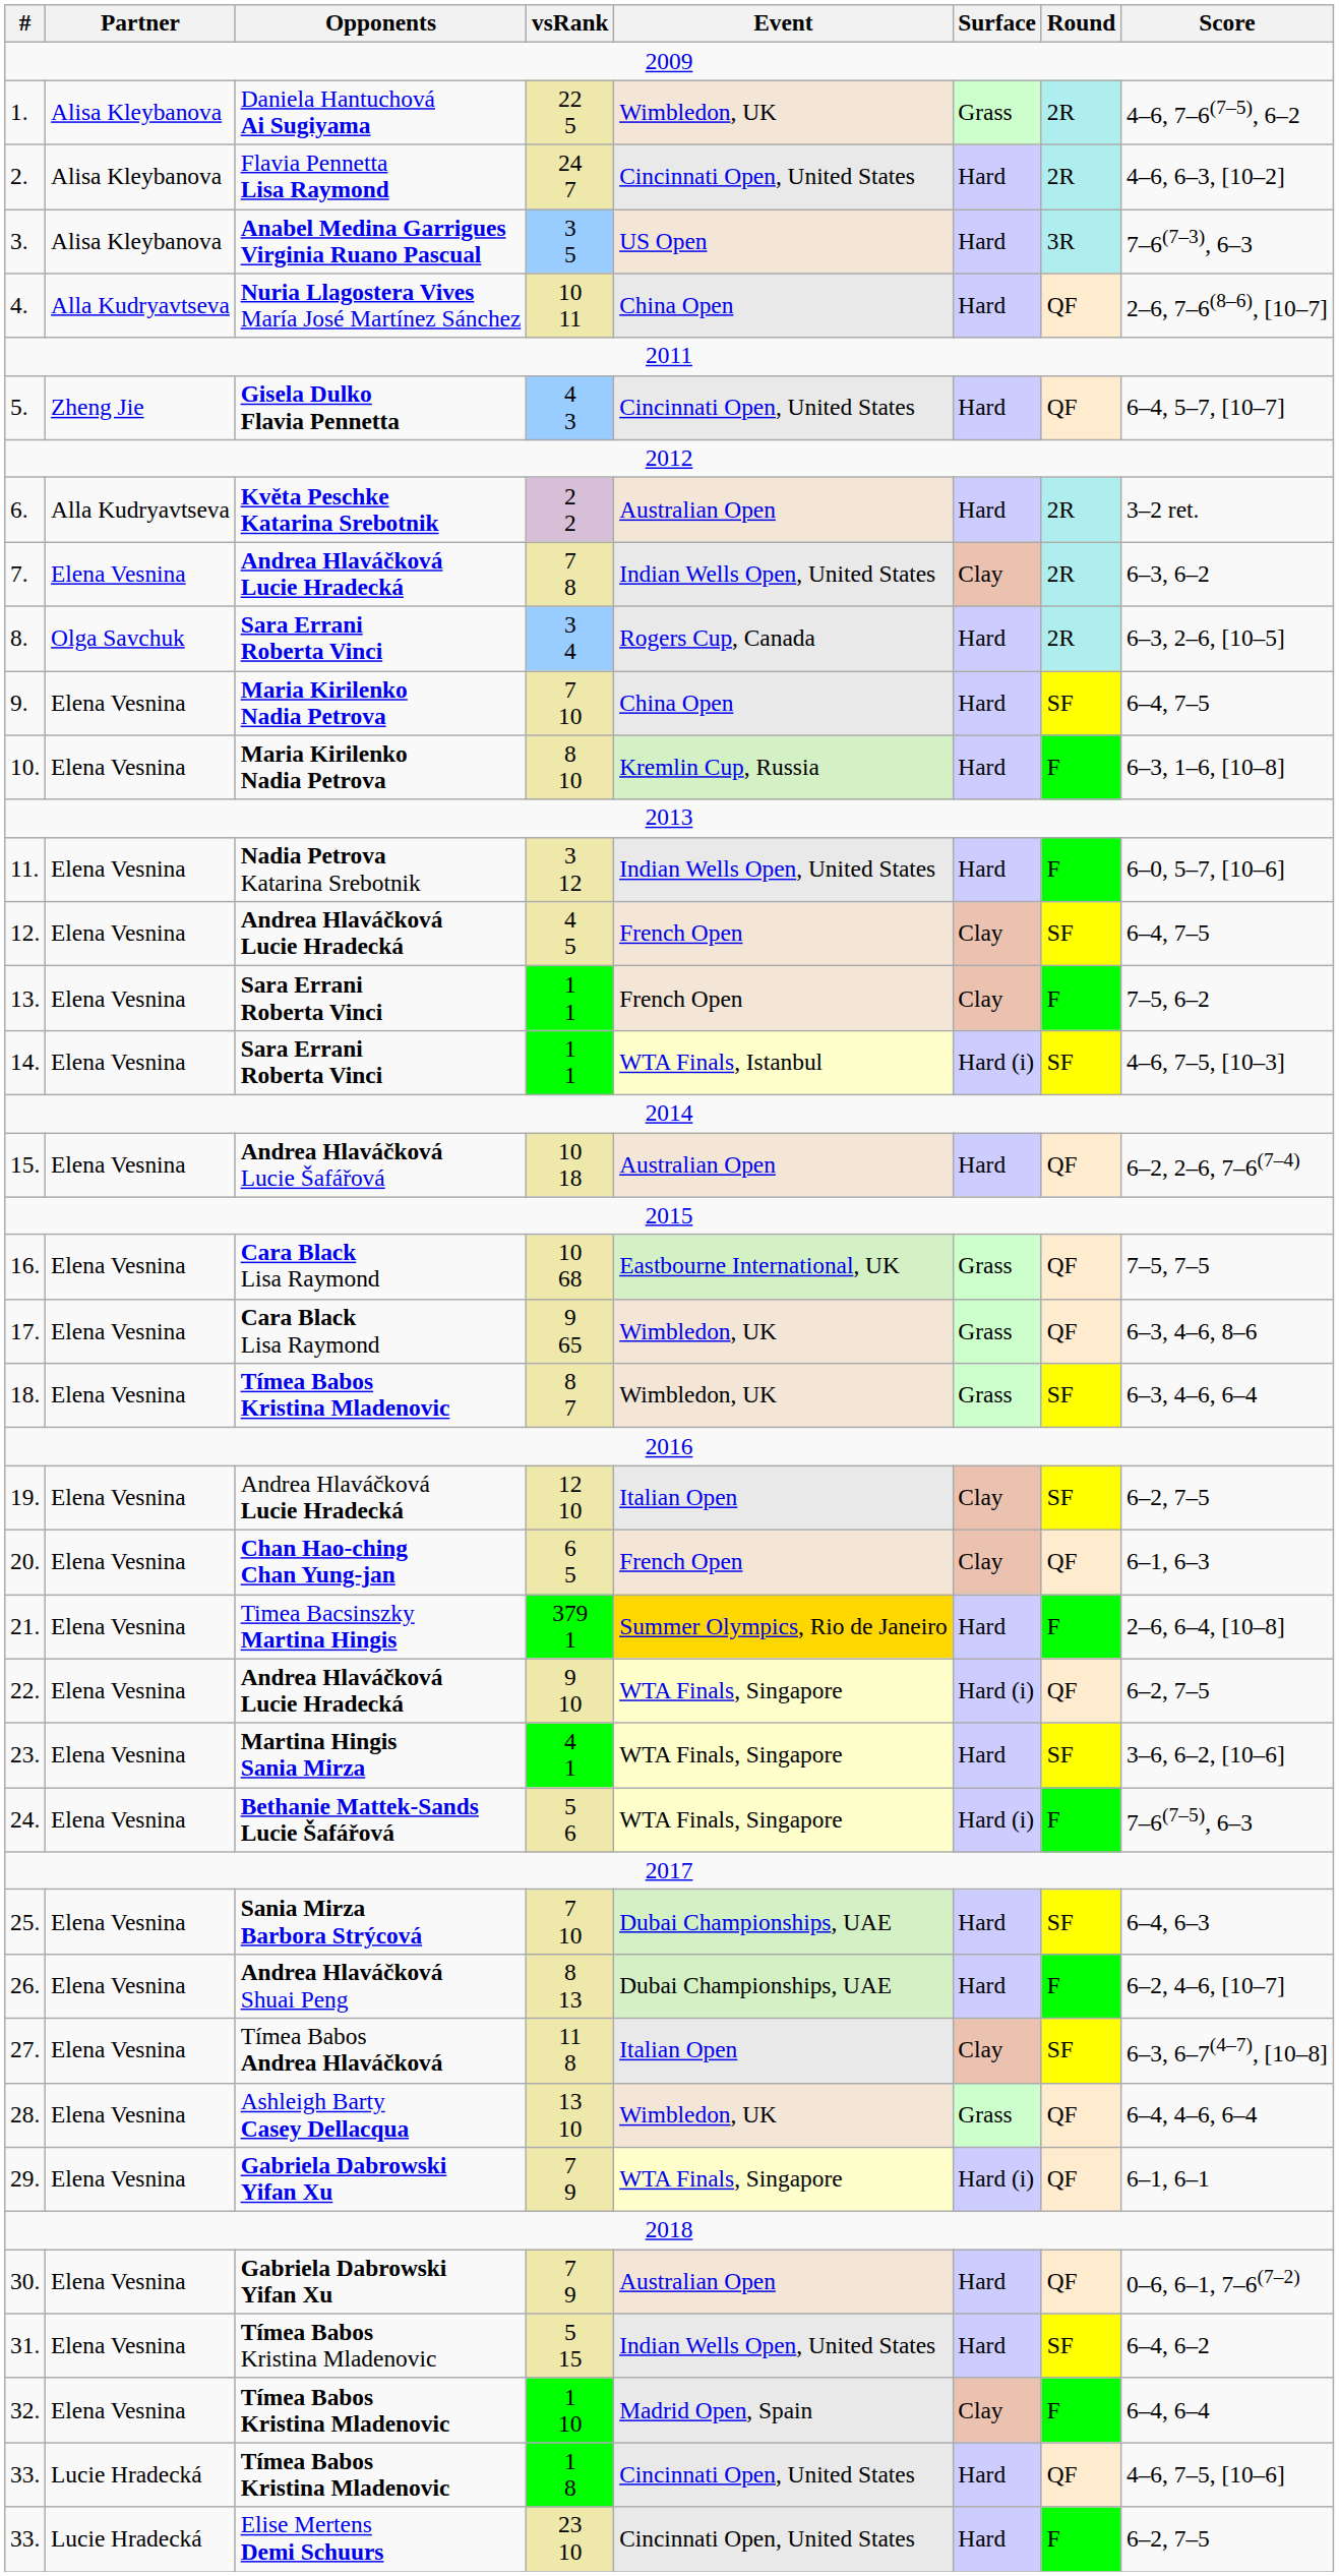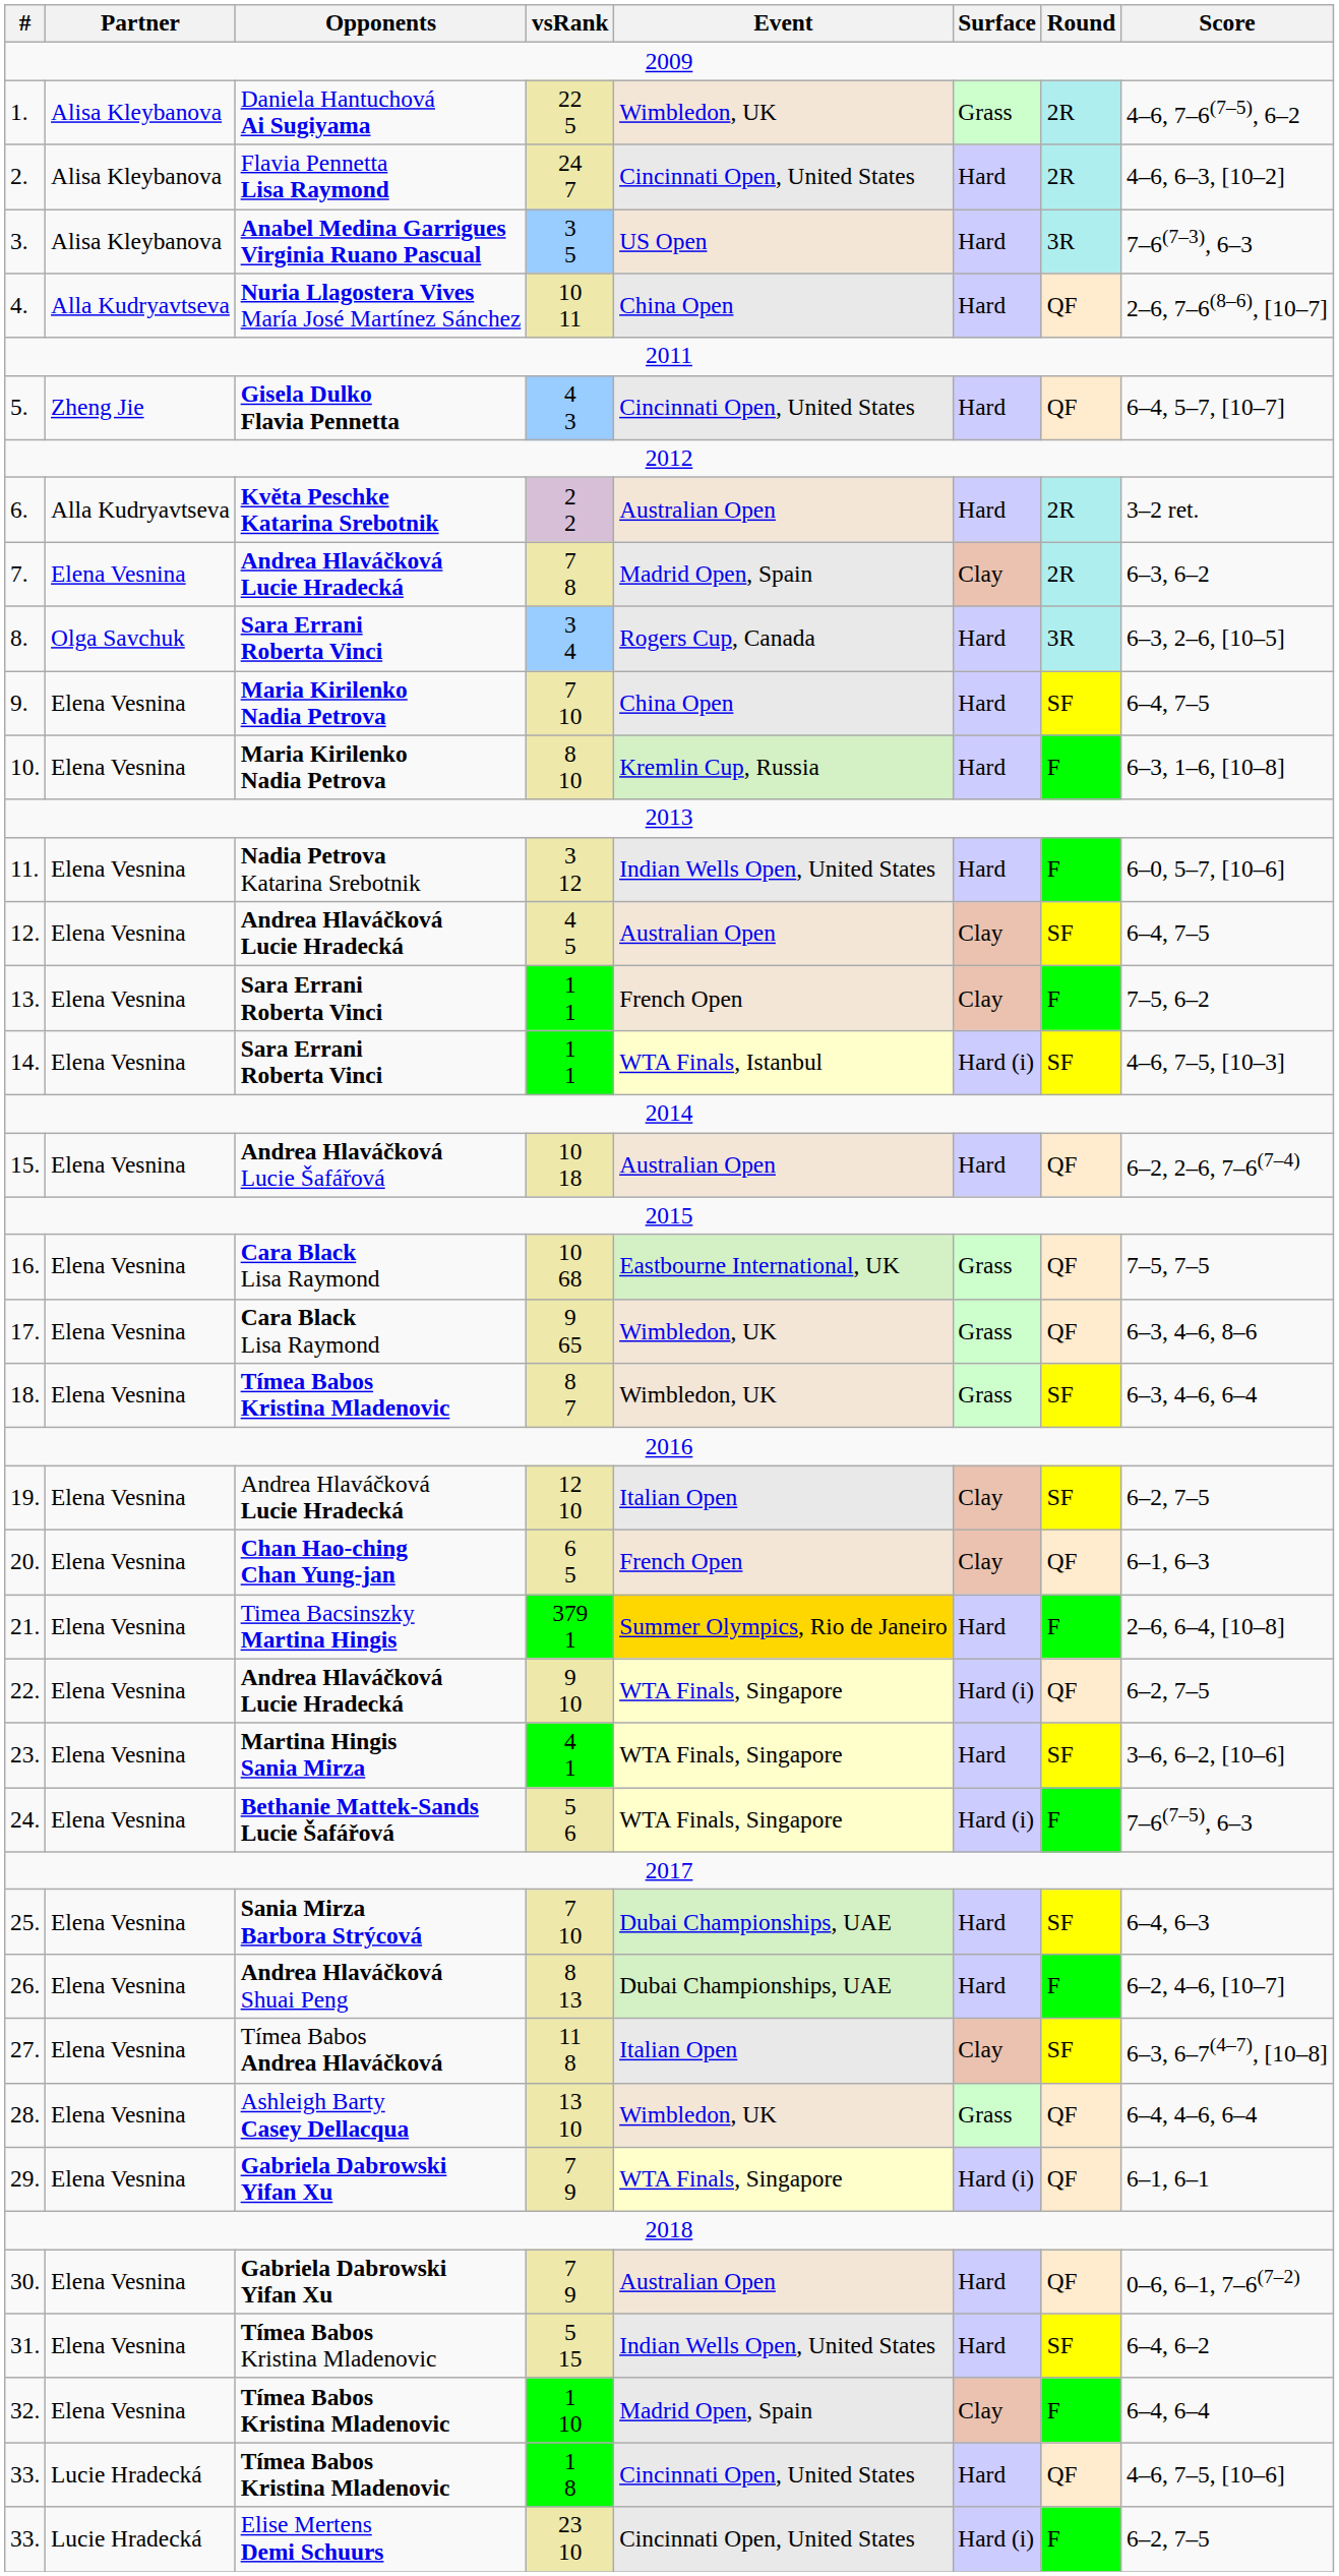7. | Event: Indian Wells Open, United States -> Madrid Open, Spain
8. | Round: 2R -> 3R
12. | Event: French Open -> Australian Open
33. / 23 10 | Surface: Hard -> Hard (i)
